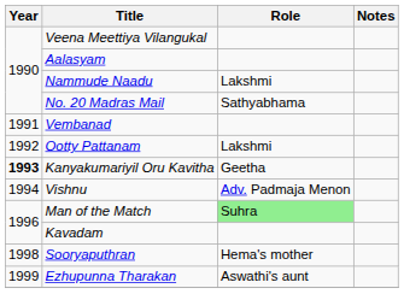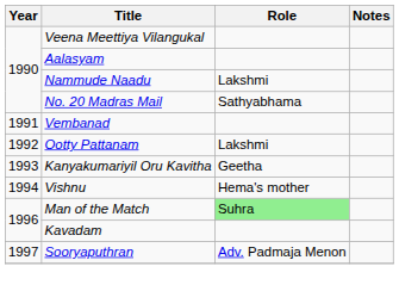Kanyakumariyil Oru Kavitha | Year: bold -> normal
Vishnu | Role: Adv. Padmaja Menon -> Hema's mother
Sooryaputhran | Year: 1998 -> 1997
Sooryaputhran | Role: Hema's mother -> Adv. Padmaja Menon
- row: 1999 | Ezhupunna Tharakan | Aswathi's aunt
